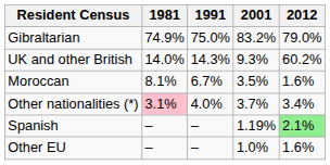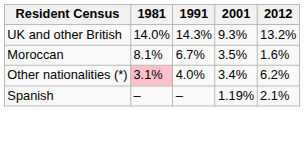- row: Gibraltarian | 74.9% | 75.0% | 83.2% | 79.0%
UK and other British | 2012: 60.2% -> 13.2%
Other nationalities (*) | 2001: 3.7% -> 3.4%
Other nationalities (*) | 2012: 3.4% -> 6.2%
Spanish | 2012: lightgreen background -> no background
- row: Other EU | – | – | 1.0% | 1.6%
